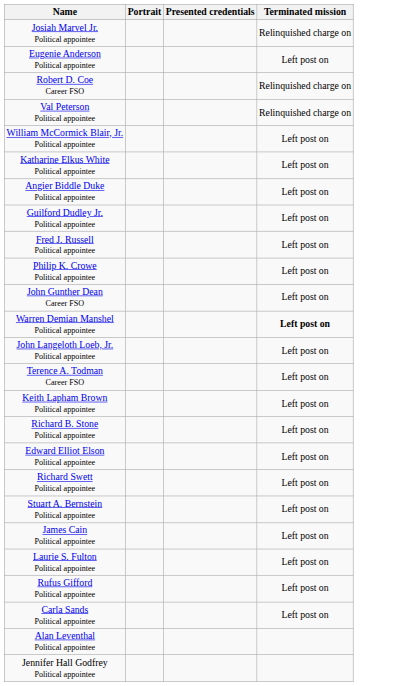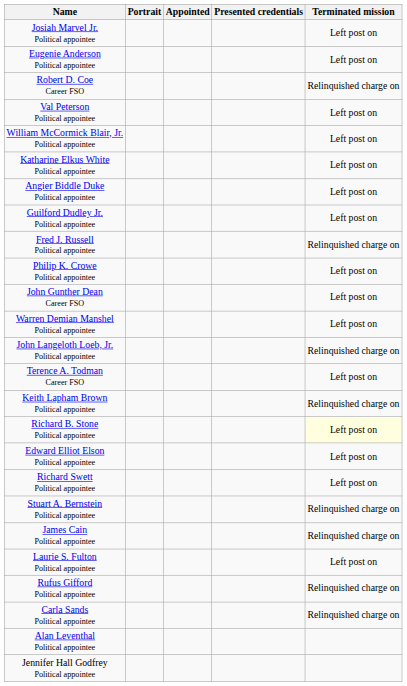+ column: Appointed
Josiah Marvel Jr. Political appointee | Terminated mission: Relinquished charge on -> Left post on
Val Peterson Political appointee | Terminated mission: Relinquished charge on -> Left post on
Fred J. Russell Political appointee | Terminated mission: Left post on -> Relinquished charge on
Warren Demian Manshel Political appointee | Terminated mission: bold -> normal
John Langeloth Loeb, Jr. Political appointee | Terminated mission: Left post on -> Relinquished charge on
Keith Lapham Brown Political appointee | Terminated mission: Left post on -> Relinquished charge on
Richard B. Stone Political appointee | Terminated mission: no background -> lightyellow background
Stuart A. Bernstein Political appointee | Terminated mission: Left post on -> Relinquished charge on
James Cain Political appointee | Terminated mission: Left post on -> Relinquished charge on
Rufus Gifford Political appointee | Terminated mission: Left post on -> Relinquished charge on
Carla Sands Political appointee | Terminated mission: Left post on -> Relinquished charge on
